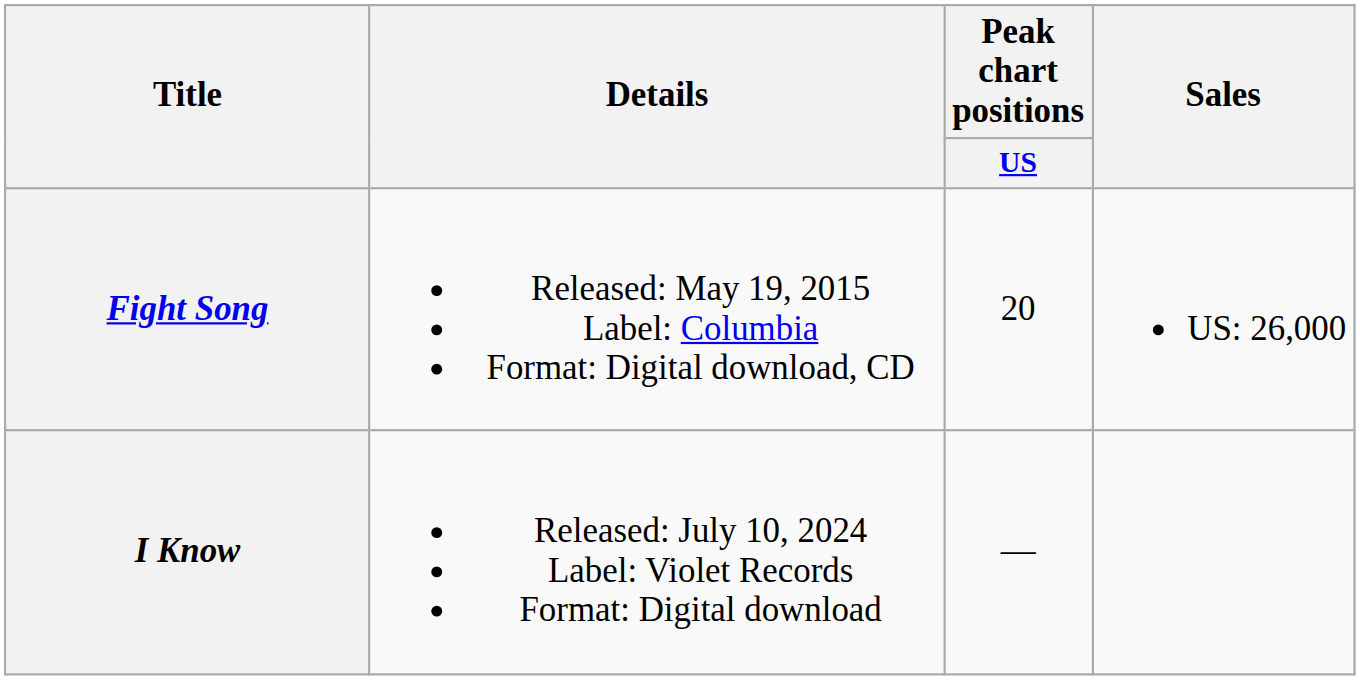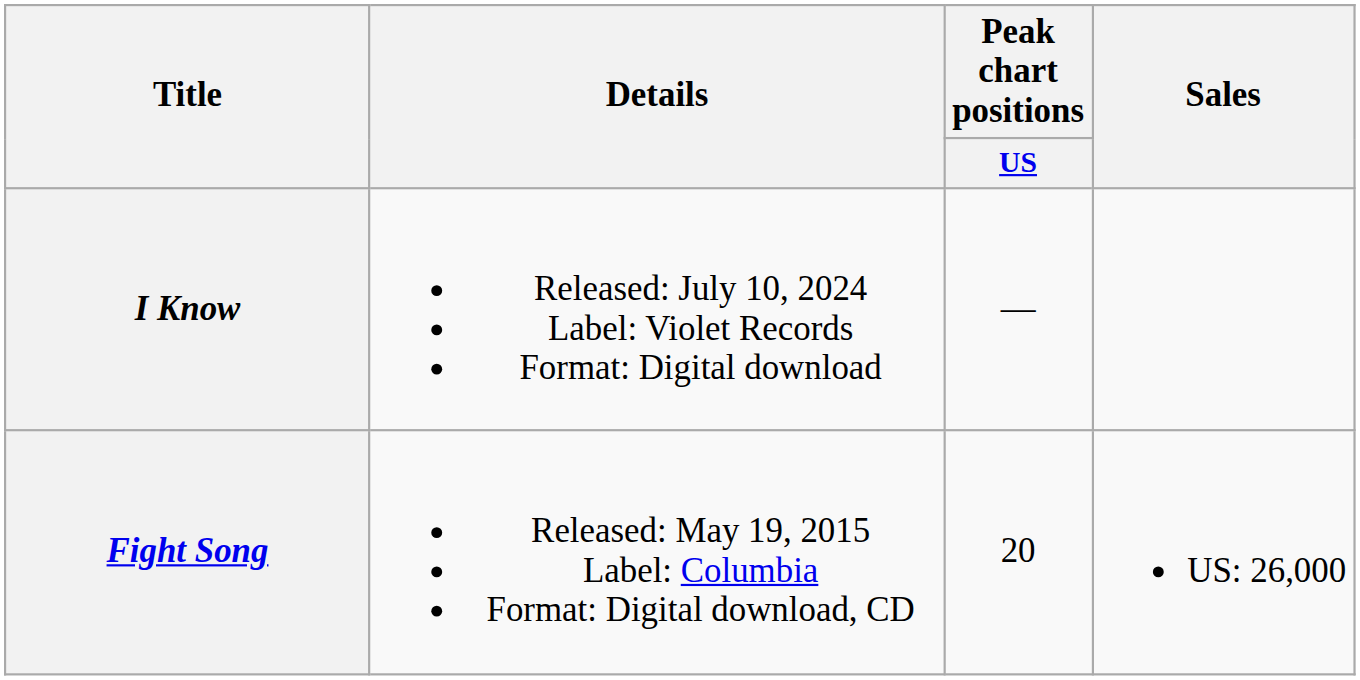rows swapped: Fight Song <-> I Know
